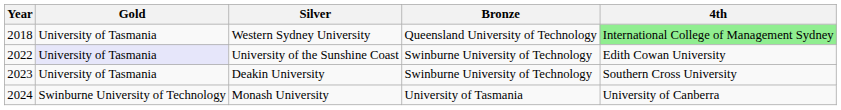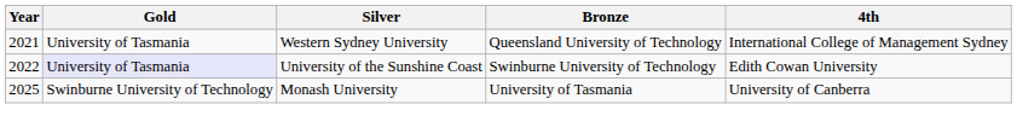Western Sydney University | Year: 2018 -> 2021
Western Sydney University | 4th: lightgreen background -> no background
- row: 2023 | University of Tasmania | Deakin University | Swinburne University of Technology | Southern Cross University
Monash University | Year: 2024 -> 2025
